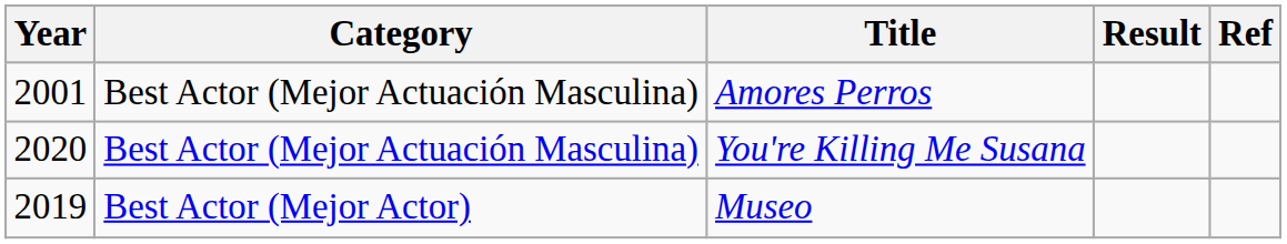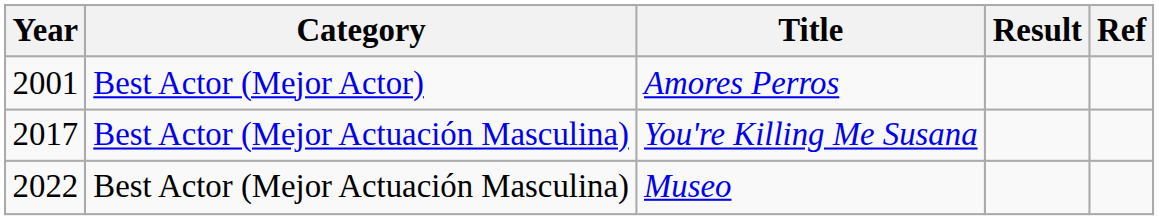Amores Perros | Category: Best Actor (Mejor Actuación Masculina) -> Best Actor (Mejor Actor)
You're Killing Me Susana | Year: 2020 -> 2017
Museo | Year: 2019 -> 2022
Museo | Category: Best Actor (Mejor Actor) -> Best Actor (Mejor Actuación Masculina)
